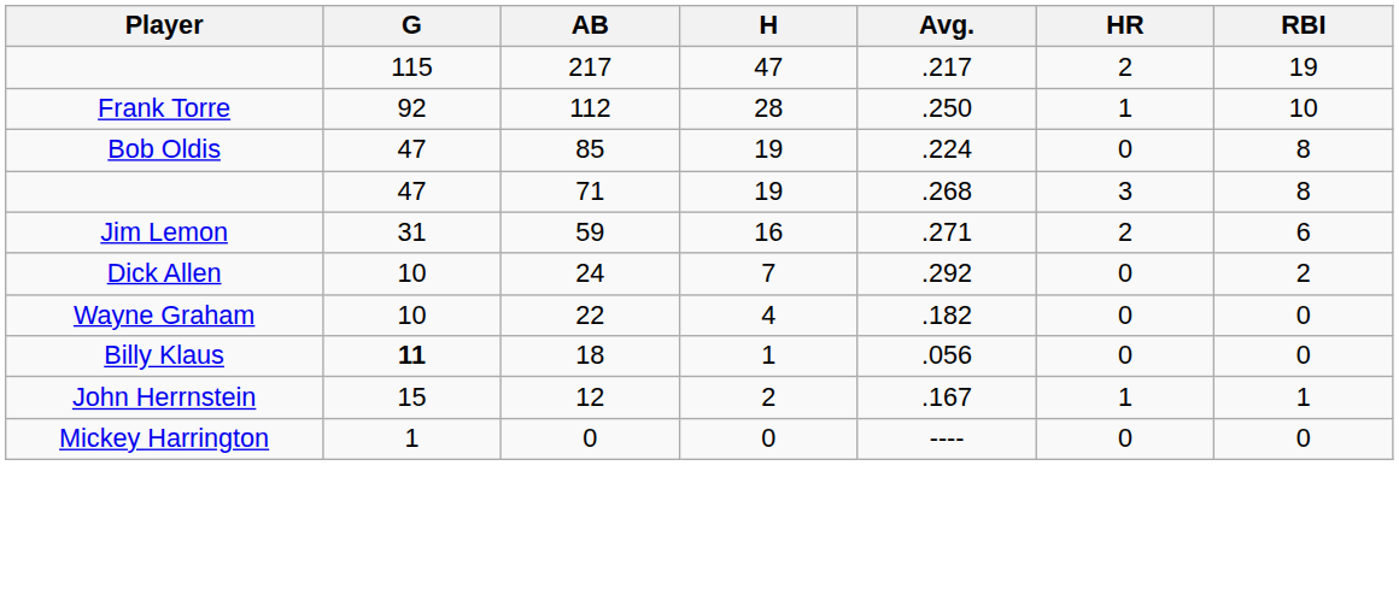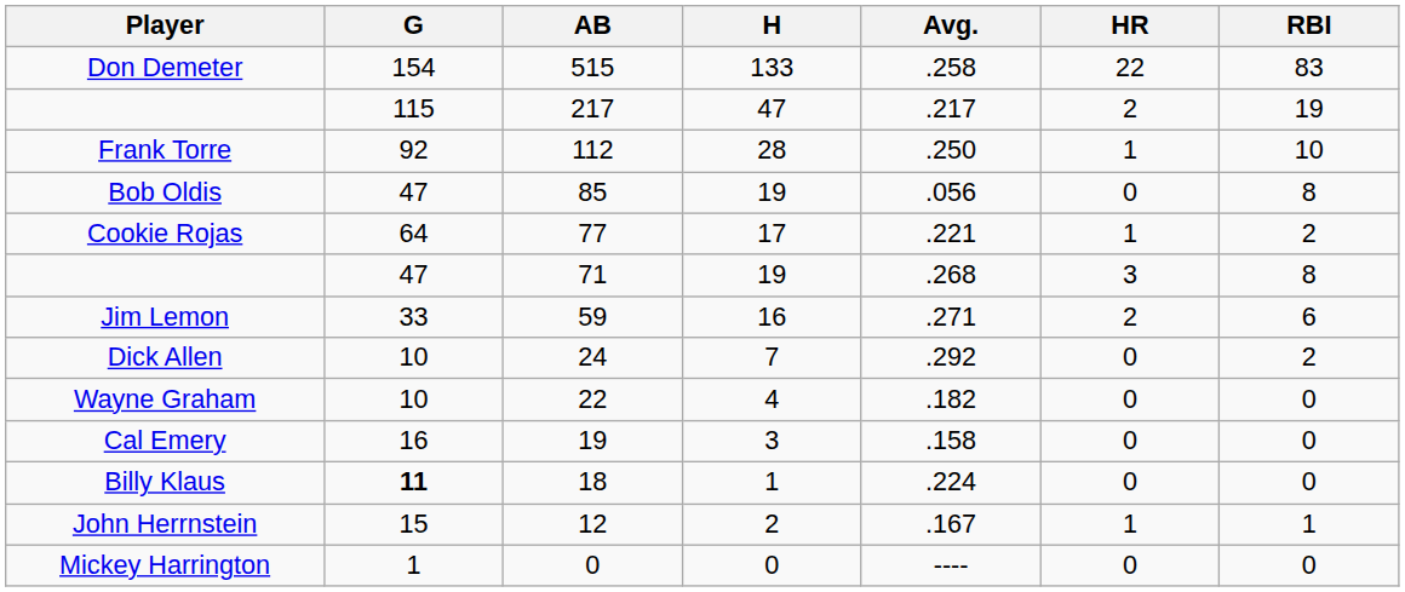+ row: Don Demeter | 154 | 515 | 133 | .258 | 22 | 83
Bob Oldis | Avg.: .224 -> .056
+ row: Cookie Rojas | 64 | 77 | 17 | .221 | 1 | 2
Jim Lemon | G: 31 -> 33
+ row: Cal Emery | 16 | 19 | 3 | .158 | 0 | 0
Billy Klaus | Avg.: .056 -> .224
